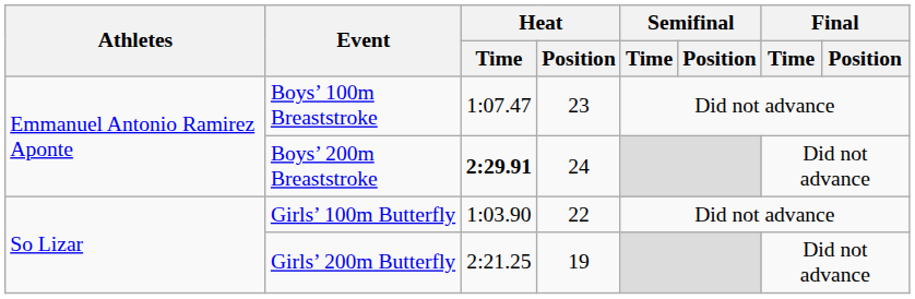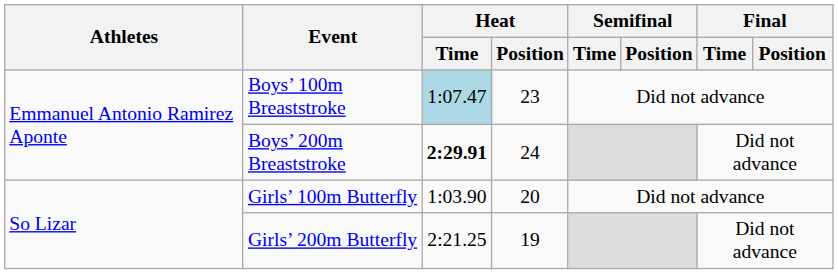Boys’ 100m Breaststroke | Heat / Time: no background -> lightblue background
Girls’ 100m Butterfly | Heat / Position: 22 -> 20
